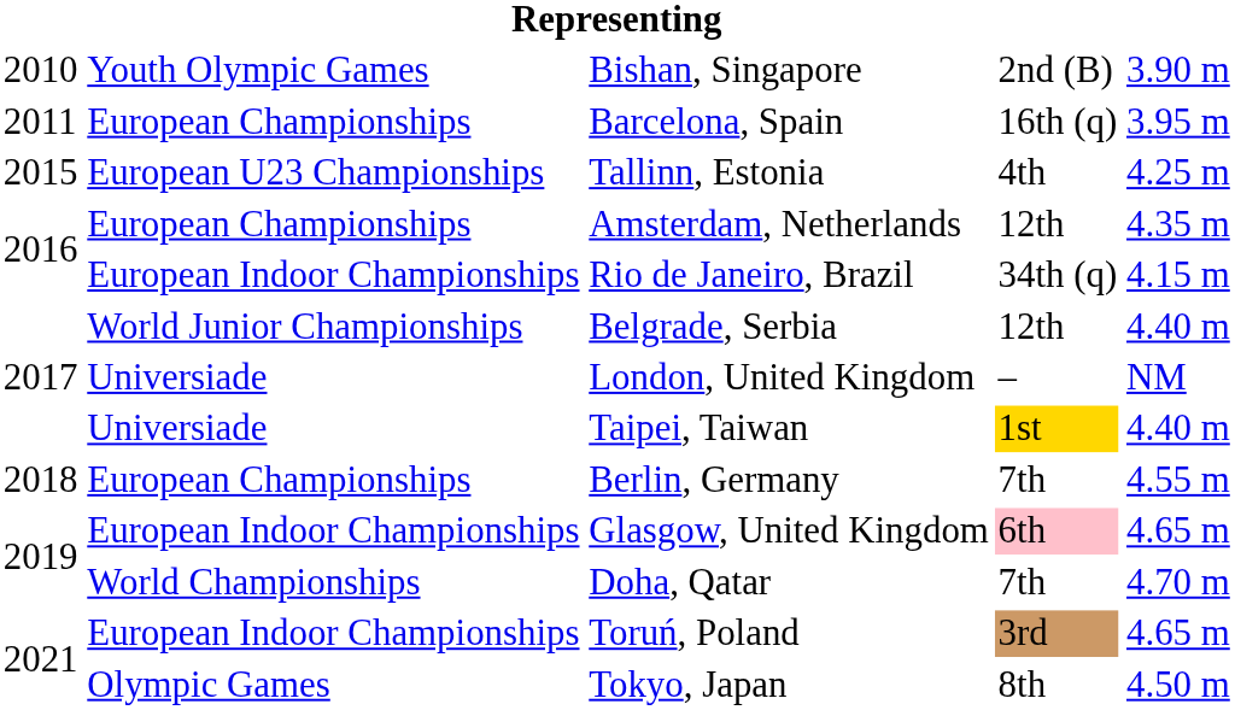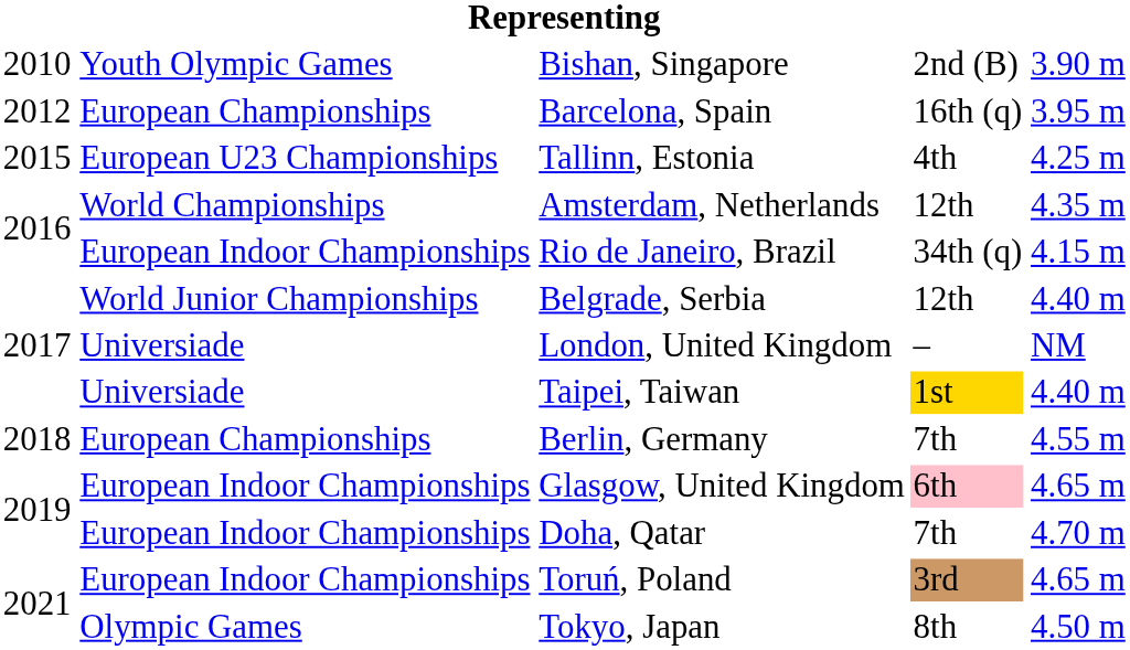Barcelona, Spain | column 1: 2011 -> 2012
Amsterdam, Netherlands | column 2: European Championships -> World Championships
Doha, Qatar | column 2: World Championships -> European Indoor Championships
